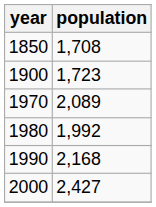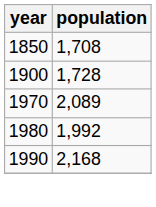1900 | population: 1,723 -> 1,728
- row: 2000 | 2,427
